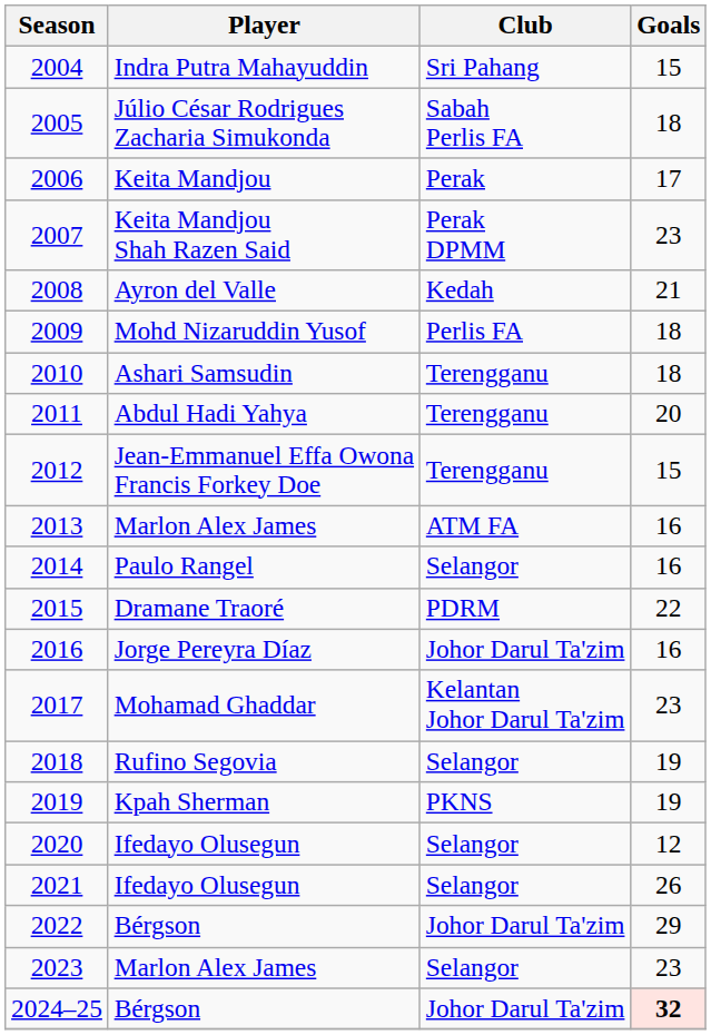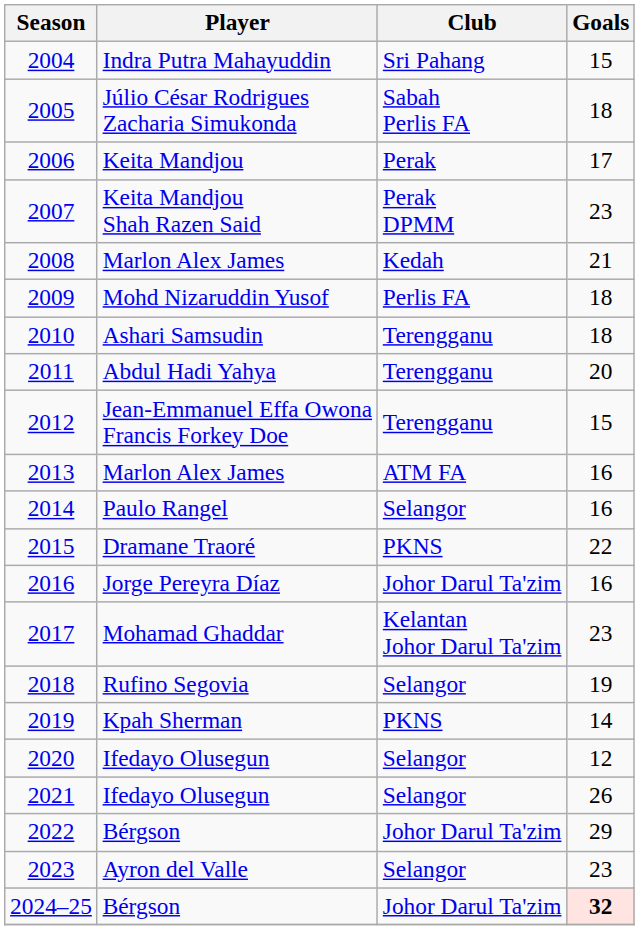2008 | Player: Ayron del Valle -> Marlon Alex James
2015 | Club: PDRM -> PKNS
2019 | Goals: 19 -> 14
2023 | Player: Marlon Alex James -> Ayron del Valle
